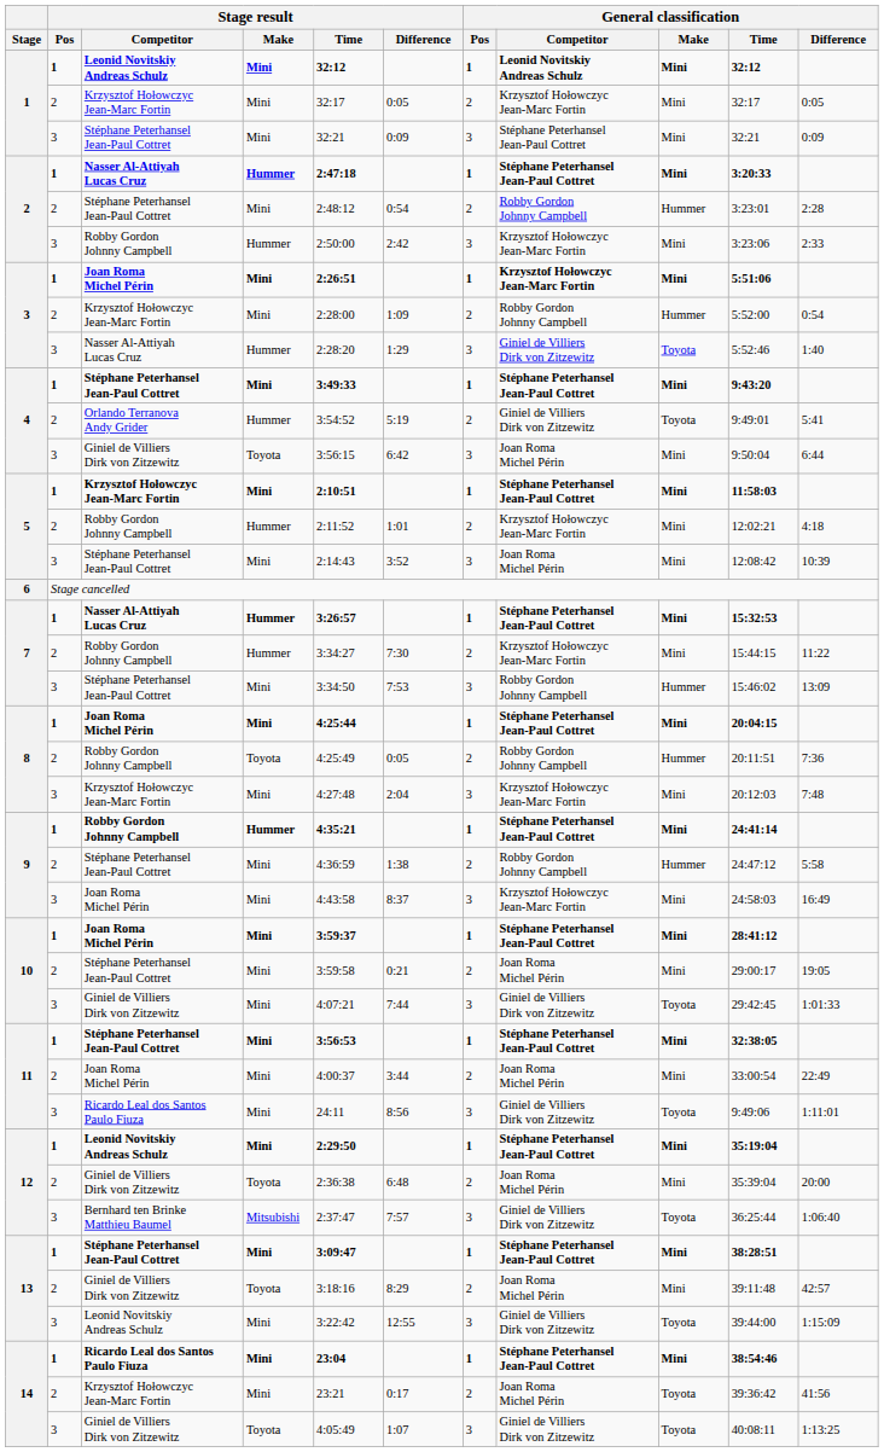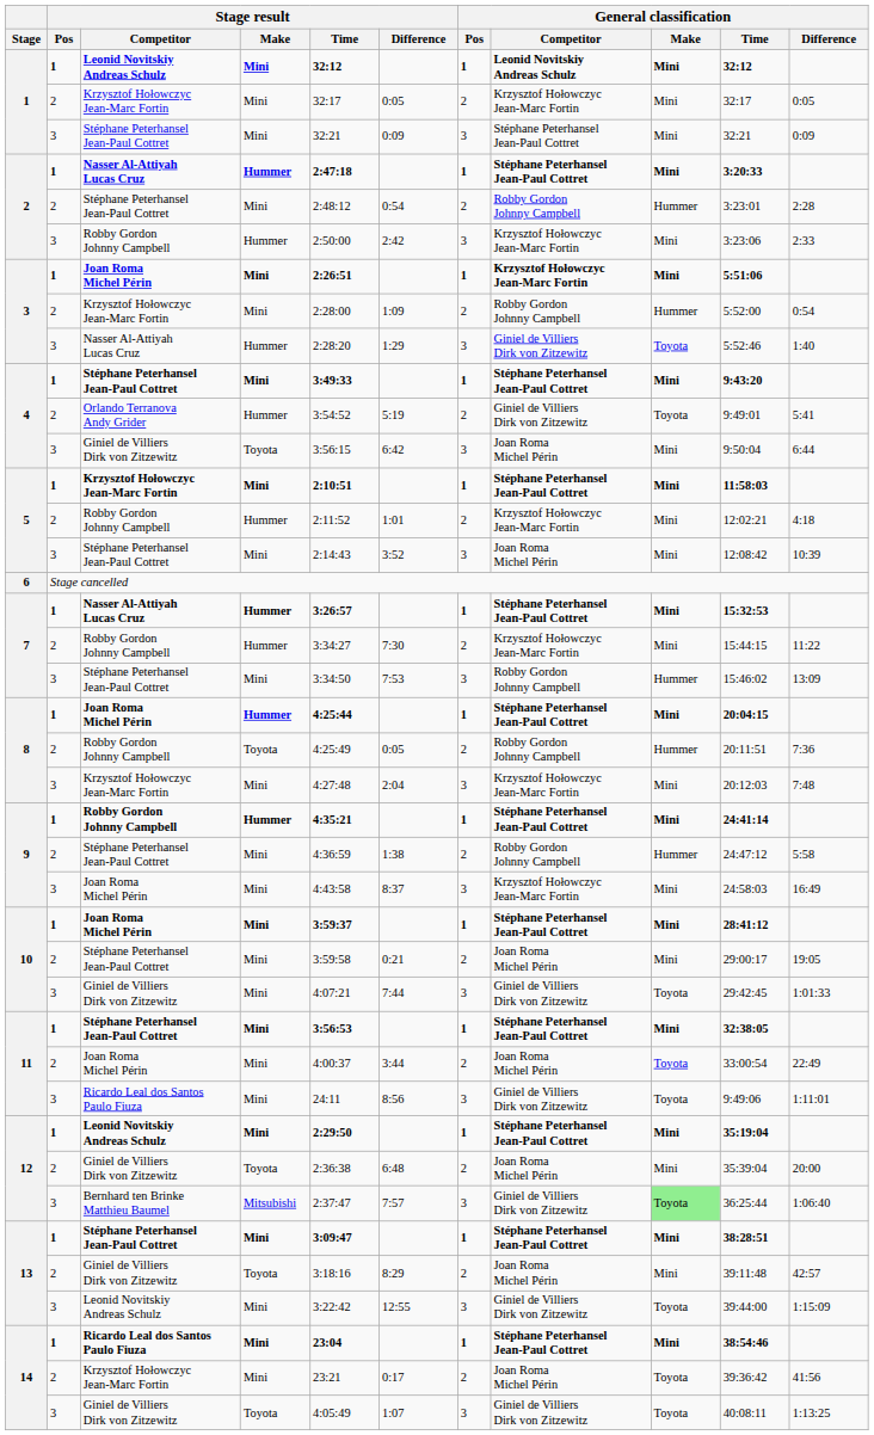8 / Joan Roma Michel Périn | Stage result / Make: Mini -> Hummer
11 / Joan Roma Michel Périn | General classification / Make: Mini -> Toyota
12 / Bernhard ten Brinke Matthieu Baumel | General classification / Make: no background -> lightgreen background
